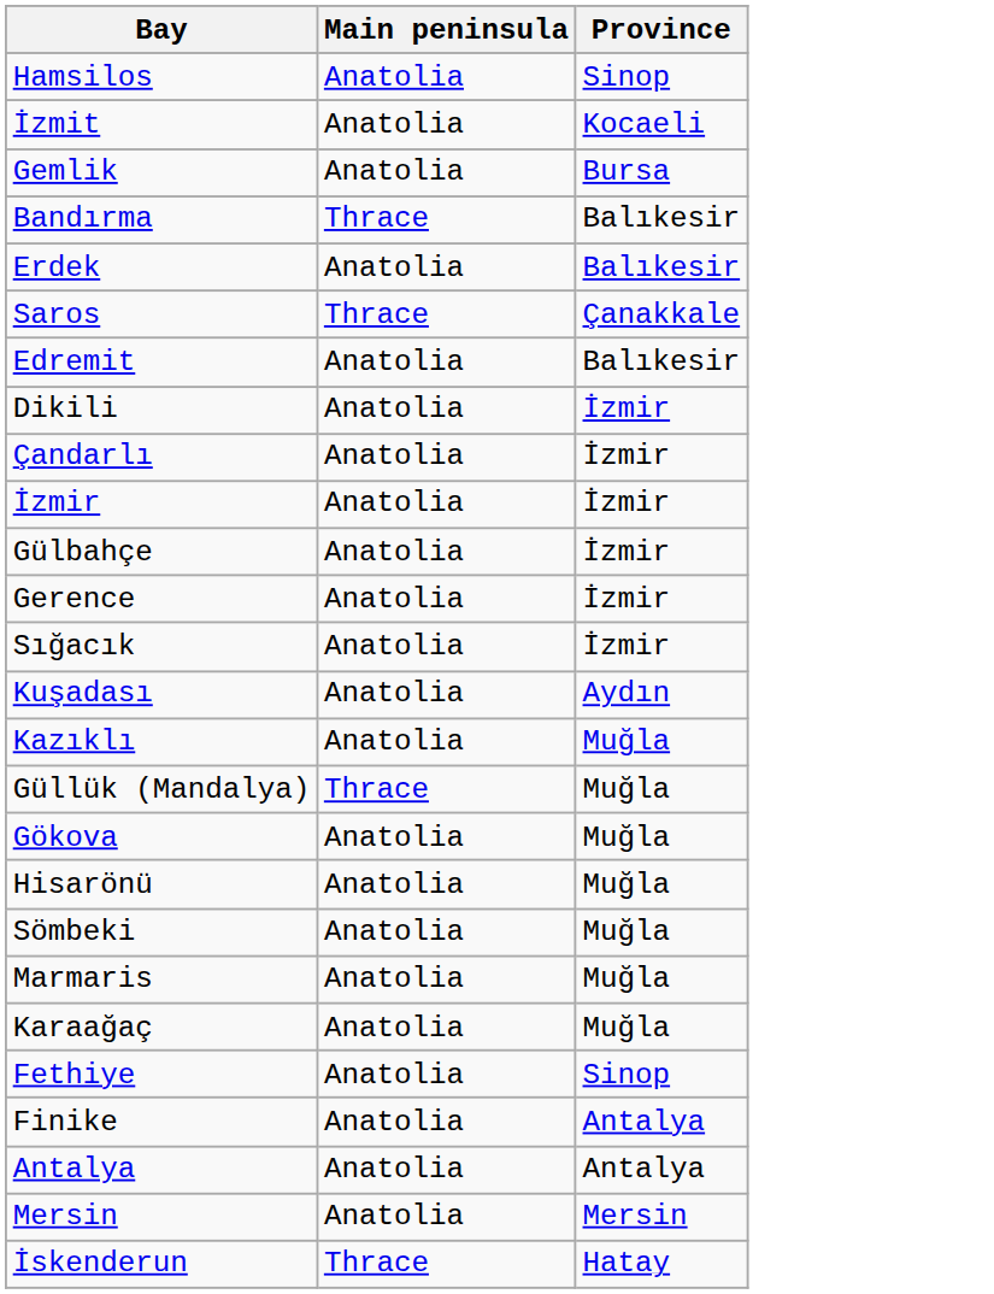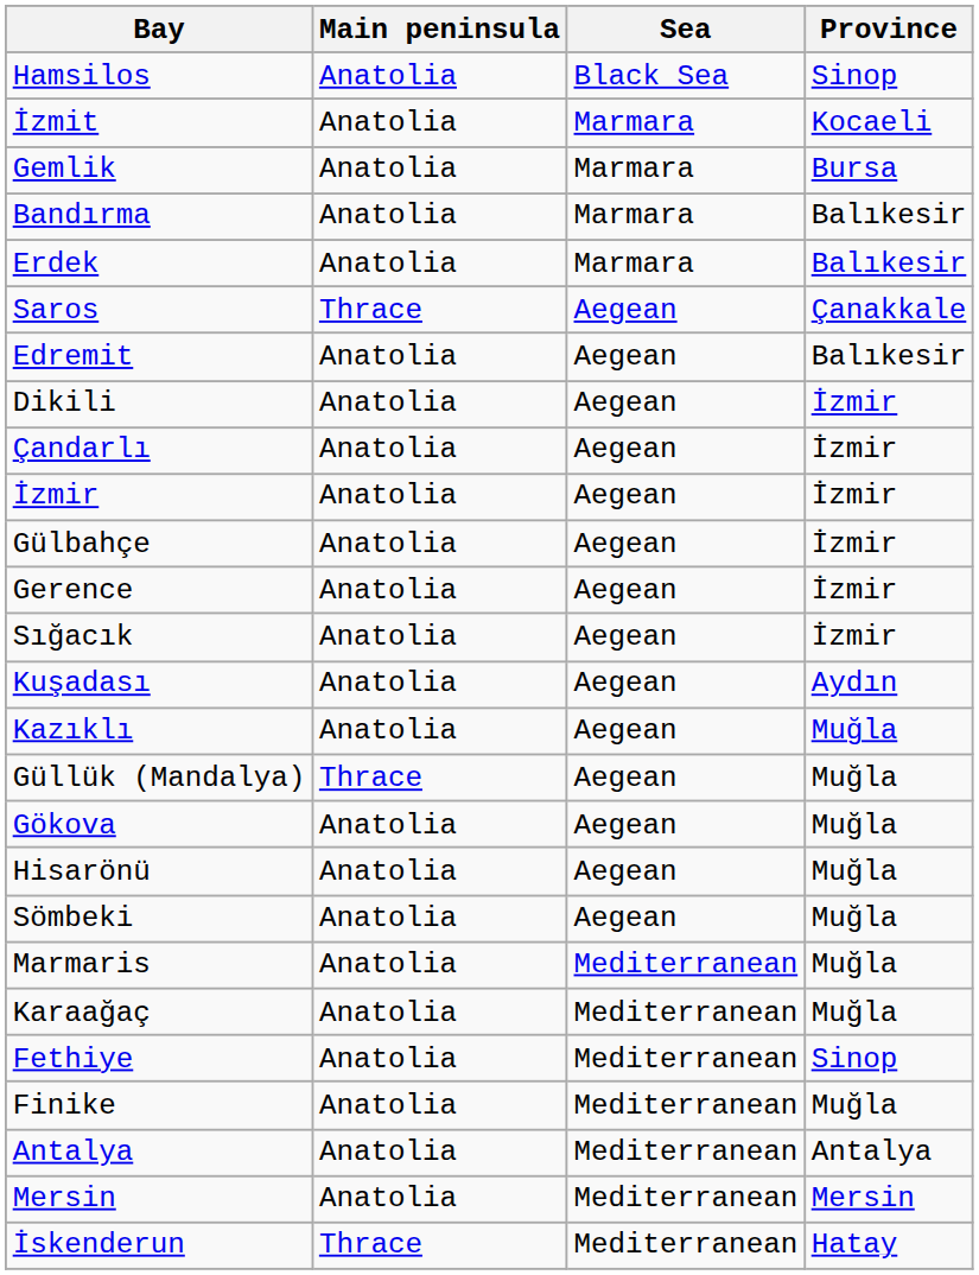+ column: Sea | Black Sea | Marmara | Marmara | Marmara | Marmara | Aegean | Aegean | Aegean | Aegean | Aegean | Aegean | Aegean | Aegean | Aegean | Aegean | Aegean | Aegean | Aegean | Aegean | Mediterranean | Mediterranean | Mediterranean | Mediterranean | Mediterranean | Mediterranean | Mediterranean
Bandırma | Main peninsula: Thrace -> Anatolia
Finike | Province: Antalya -> Muğla
